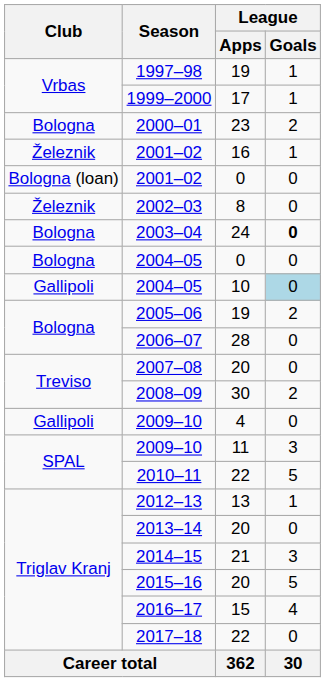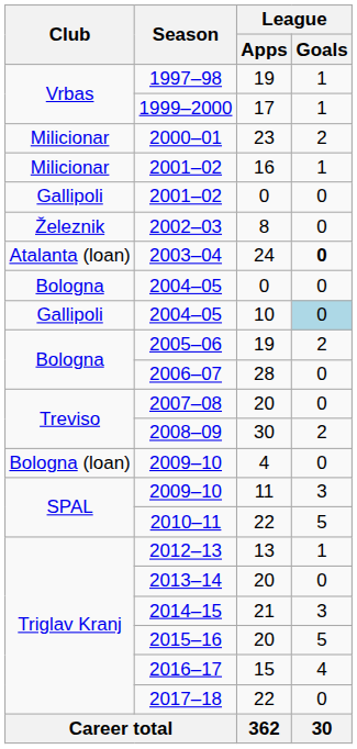2000–01 | Club: Bologna -> Milicionar
2001–02 / 16 | Club: Železnik -> Milicionar
2001–02 / 0 | Club: Bologna (loan) -> Gallipoli
2003–04 | Club: Bologna -> Atalanta (loan)
2009–10 / 4 | Club: Gallipoli -> Bologna (loan)
